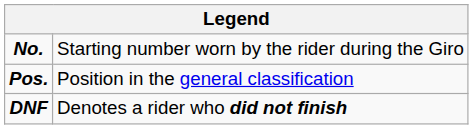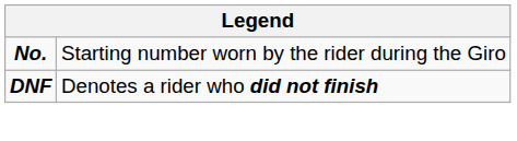- row: Pos. | Position in the general classification
